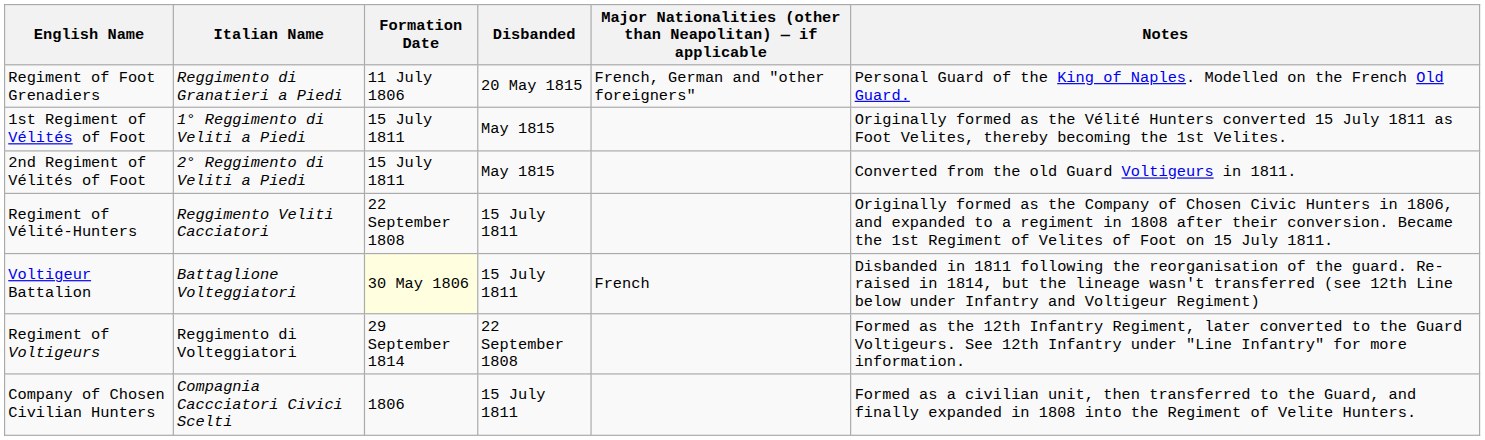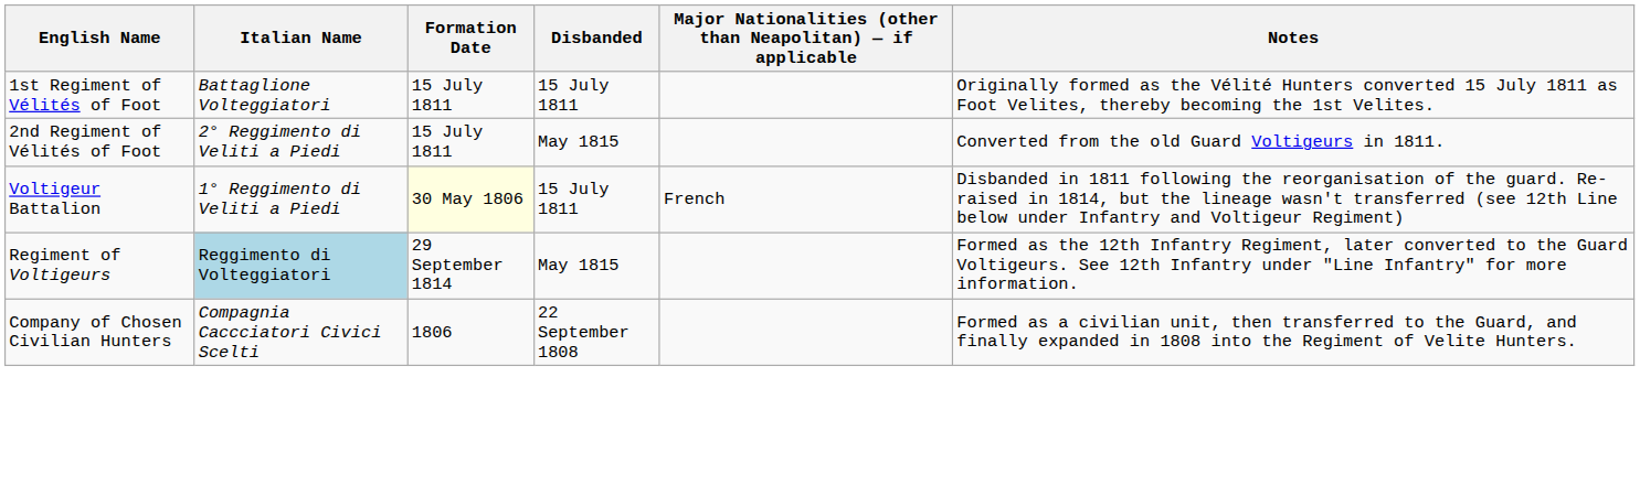- row: Regiment of Foot Grenadiers | Reggimento di Granatieri a Piedi | 11 July 1806 | 20 May 1815 | French, German and "other foreigners" | Personal Guard of the King of Naples. Modelled on the French Old Guard.
1st Regiment of Vélités of Foot | Italian Name: 1° Reggimento di Veliti a Piedi -> Battaglione Volteggiatori
1st Regiment of Vélités of Foot | Disbanded: May 1815 -> 15 July 1811
- row: Regiment of Vélité-Hunters | Reggimento Veliti Cacciatori | 22 September 1808 | 15 July 1811 | Originally formed as the Company of Chosen Civic Hunters in 1806, and expanded to a regiment in 1808 after their conversion. Became the 1st Regiment of Velites of Foot on 15 July 1811.
Voltigeur Battalion | Italian Name: Battaglione Volteggiatori -> 1° Reggimento di Veliti a Piedi
Regiment of Voltigeurs | Italian Name: no background -> lightblue background
Regiment of Voltigeurs | Disbanded: 22 September 1808 -> May 1815
Company of Chosen Civilian Hunters | Disbanded: 15 July 1811 -> 22 September 1808
